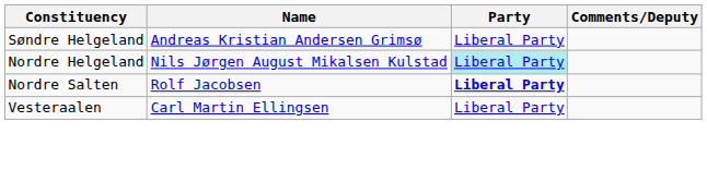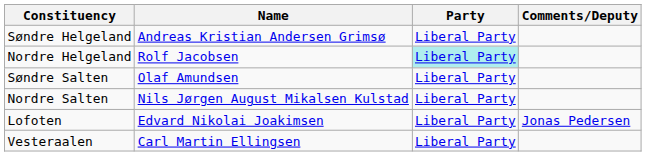Nordre Helgeland | Name: Nils Jørgen August Mikalsen Kulstad -> Rolf Jacobsen
+ row: Søndre Salten | Olaf Amundsen | Liberal Party
Nordre Salten | Name: Rolf Jacobsen -> Nils Jørgen August Mikalsen Kulstad
Nordre Salten | Party: bold -> normal
+ row: Lofoten | Edvard Nikolai Joakimsen | Liberal Party | Jonas Pedersen
